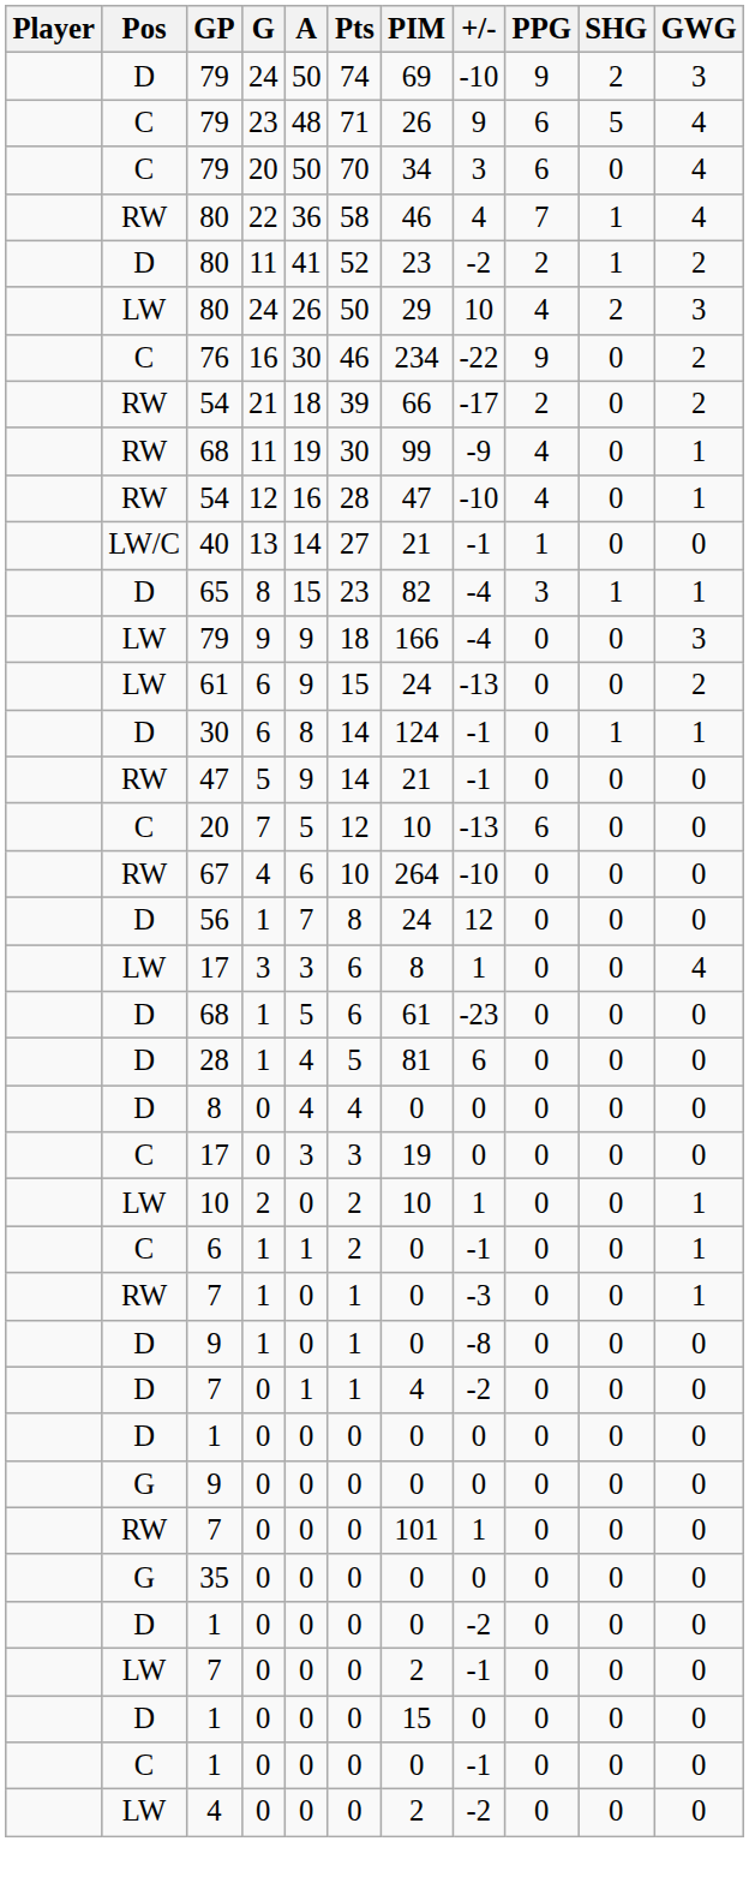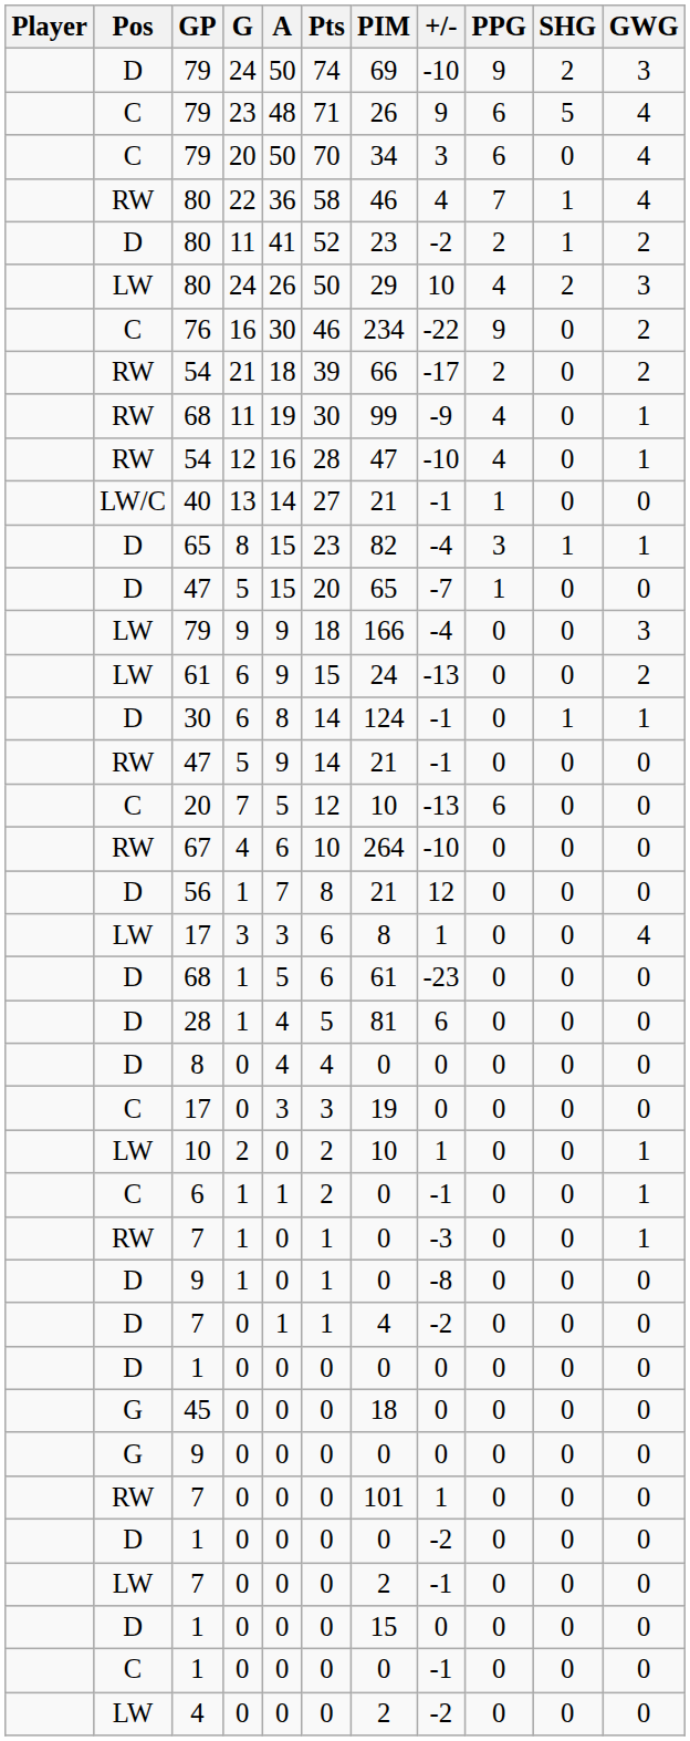+ row: D | 47 | 5 | 15 | 20 | 65 | -7 | 1 | 0 | 0
56 | PIM: 24 -> 21
+ row: G | 45 | 0 | 0 | 0 | 18 | 0 | 0 | 0 | 0
- row: G | 35 | 0 | 0 | 0 | 0 | 0 | 0 | 0 | 0
